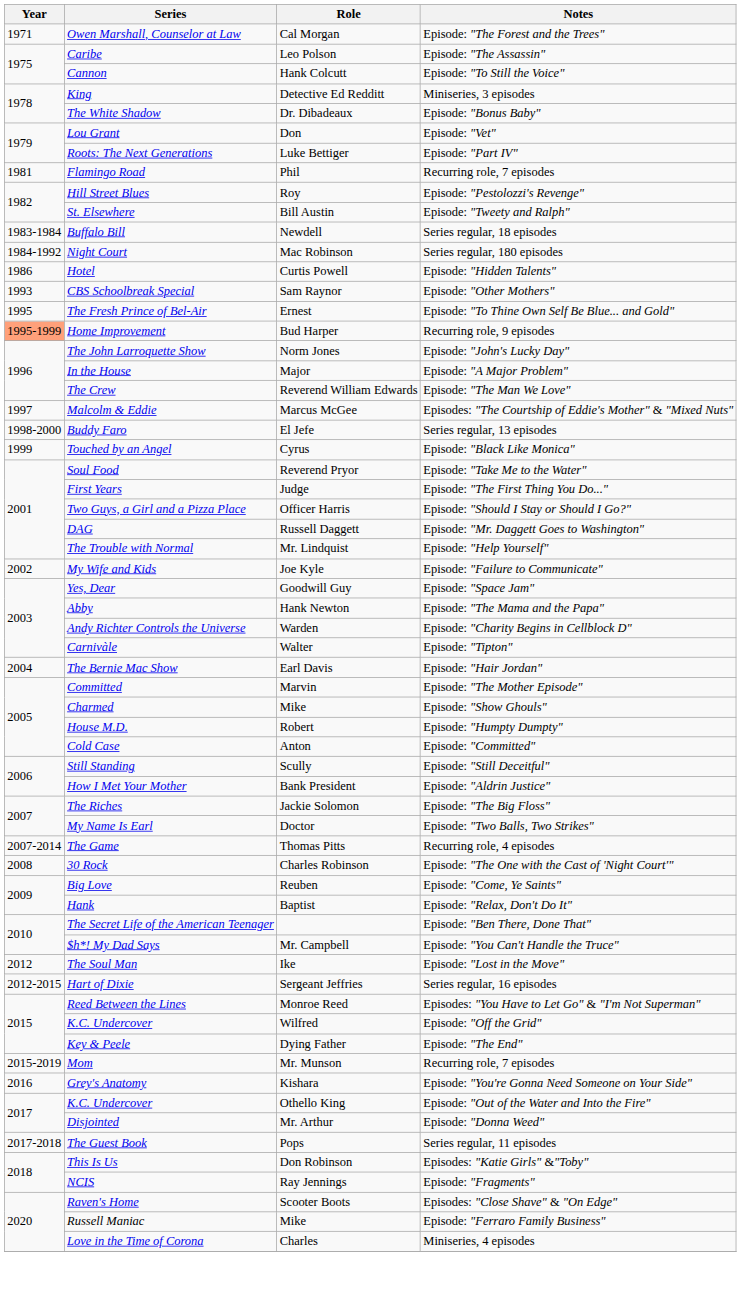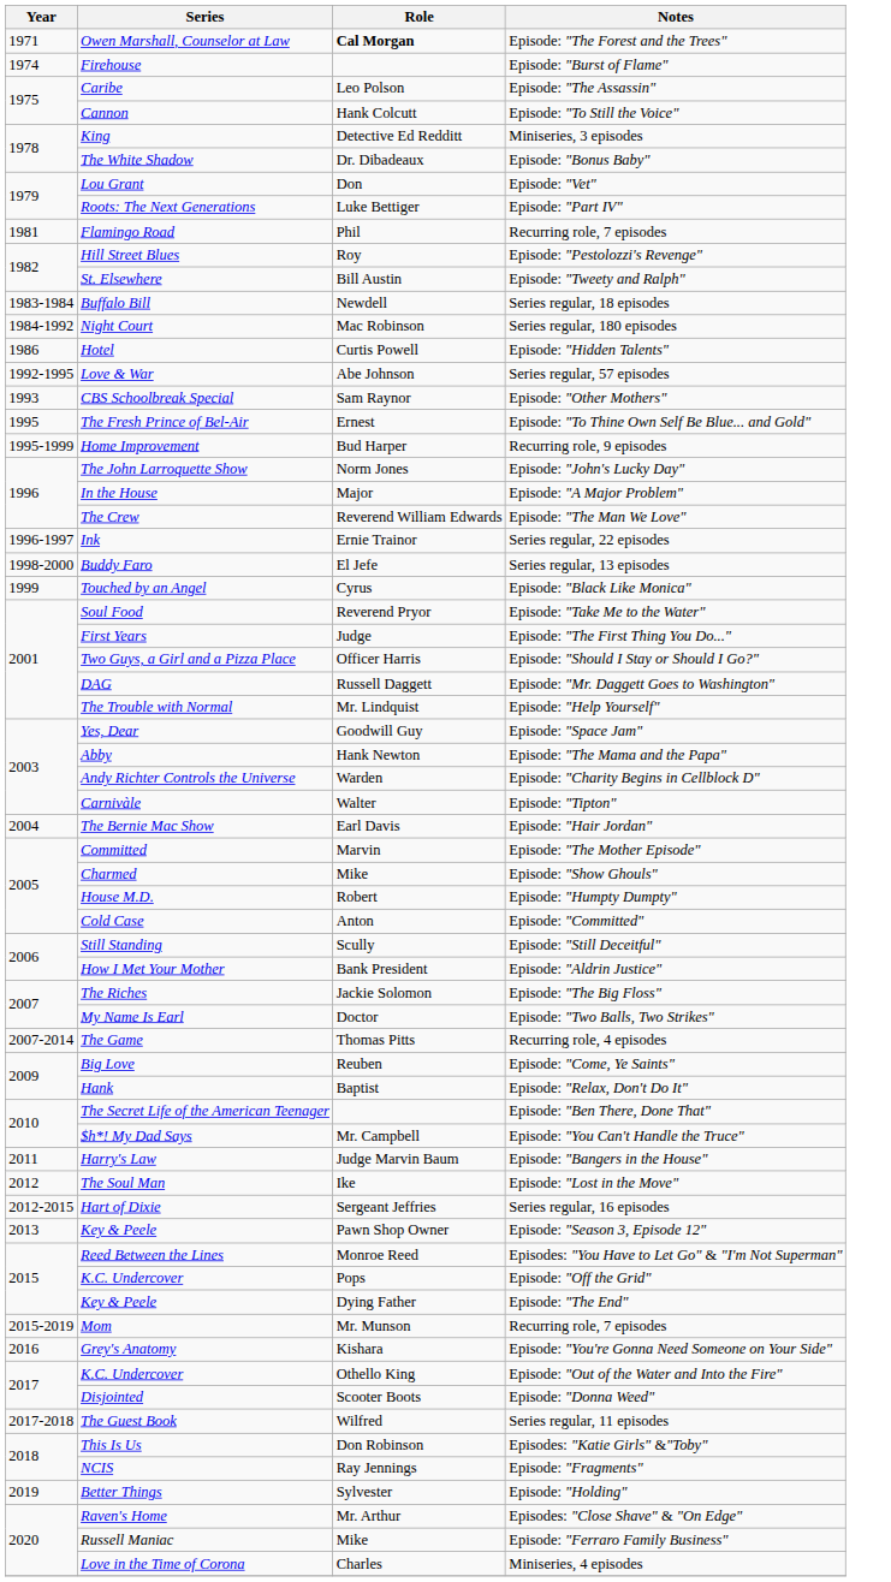Episode: "The Forest and the Trees" | Role: normal -> bold
+ row: 1974 | Firehouse | Episode: "Burst of Flame"
+ row: 1992-1995 | Love & War | Abe Johnson | Series regular, 57 episodes
Recurring role, 9 episodes | Year: lightsalmon background -> no background
+ row: 1996-1997 | Ink | Ernie Trainor | Series regular, 22 episodes
- row: 1997 | Malcolm & Eddie | Marcus McGee | Episodes: "The Courtship of Eddie's Mother" & "Mixed Nuts"
- row: 2002 | My Wife and Kids | Joe Kyle | Episode: "Failure to Communicate"
- row: 2008 | 30 Rock | Charles Robinson | Episode: "The One with the Cast of 'Night Court'"
+ row: 2011 | Harry's Law | Judge Marvin Baum | Episode: "Bangers in the House"
+ row: 2013 | Key & Peele | Pawn Shop Owner | Episode: "Season 3, Episode 12"
Episode: "Off the Grid" | Role: Wilfred -> Pops
Episode: "Donna Weed" | Role: Mr. Arthur -> Scooter Boots
Series regular, 11 episodes | Role: Pops -> Wilfred
+ row: 2019 | Better Things | Sylvester | Episode: "Holding"
Episodes: "Close Shave" & "On Edge" | Role: Scooter Boots -> Mr. Arthur
